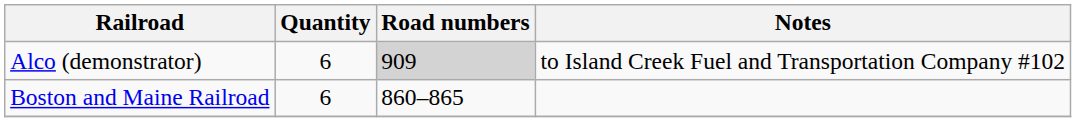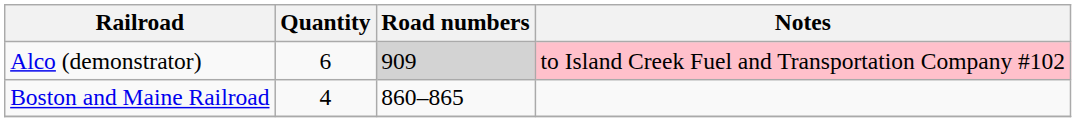Alco (demonstrator) | Notes: no background -> pink background
Boston and Maine Railroad | Quantity: 6 -> 4
